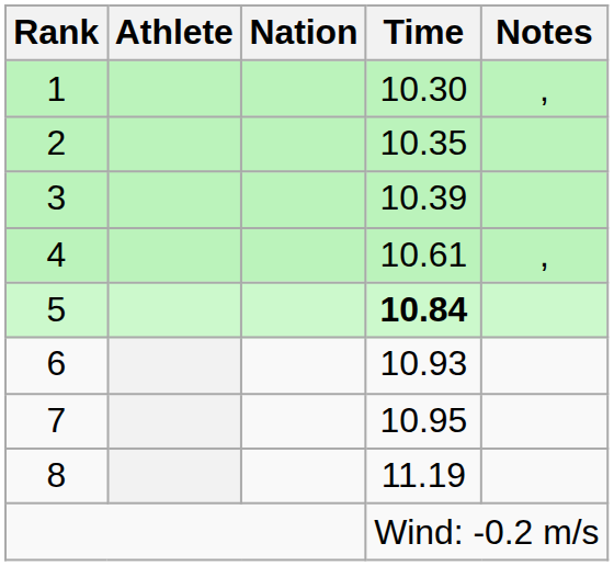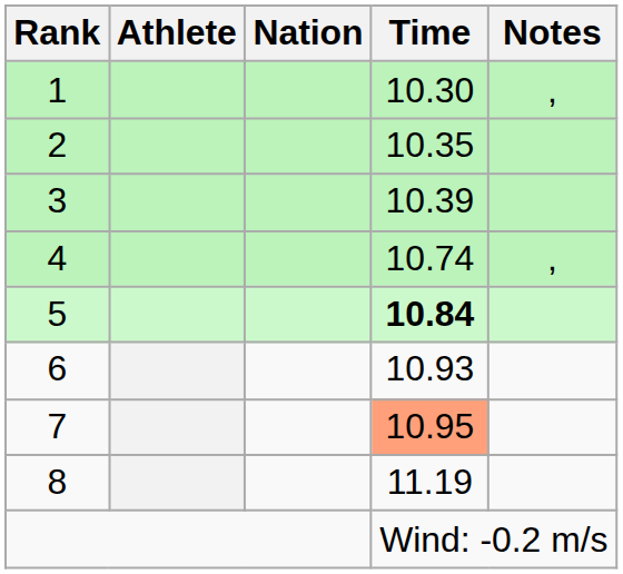4 | Time: 10.61 -> 10.74
7 | Time: no background -> lightsalmon background
